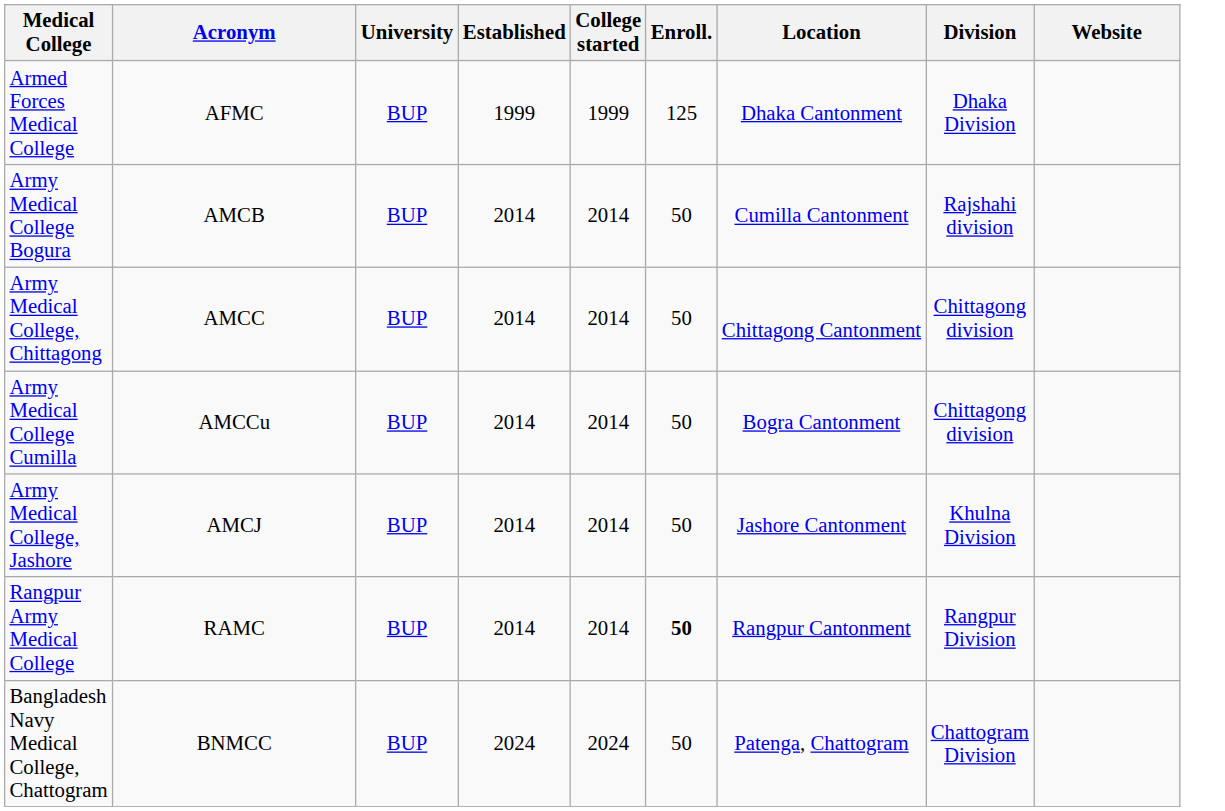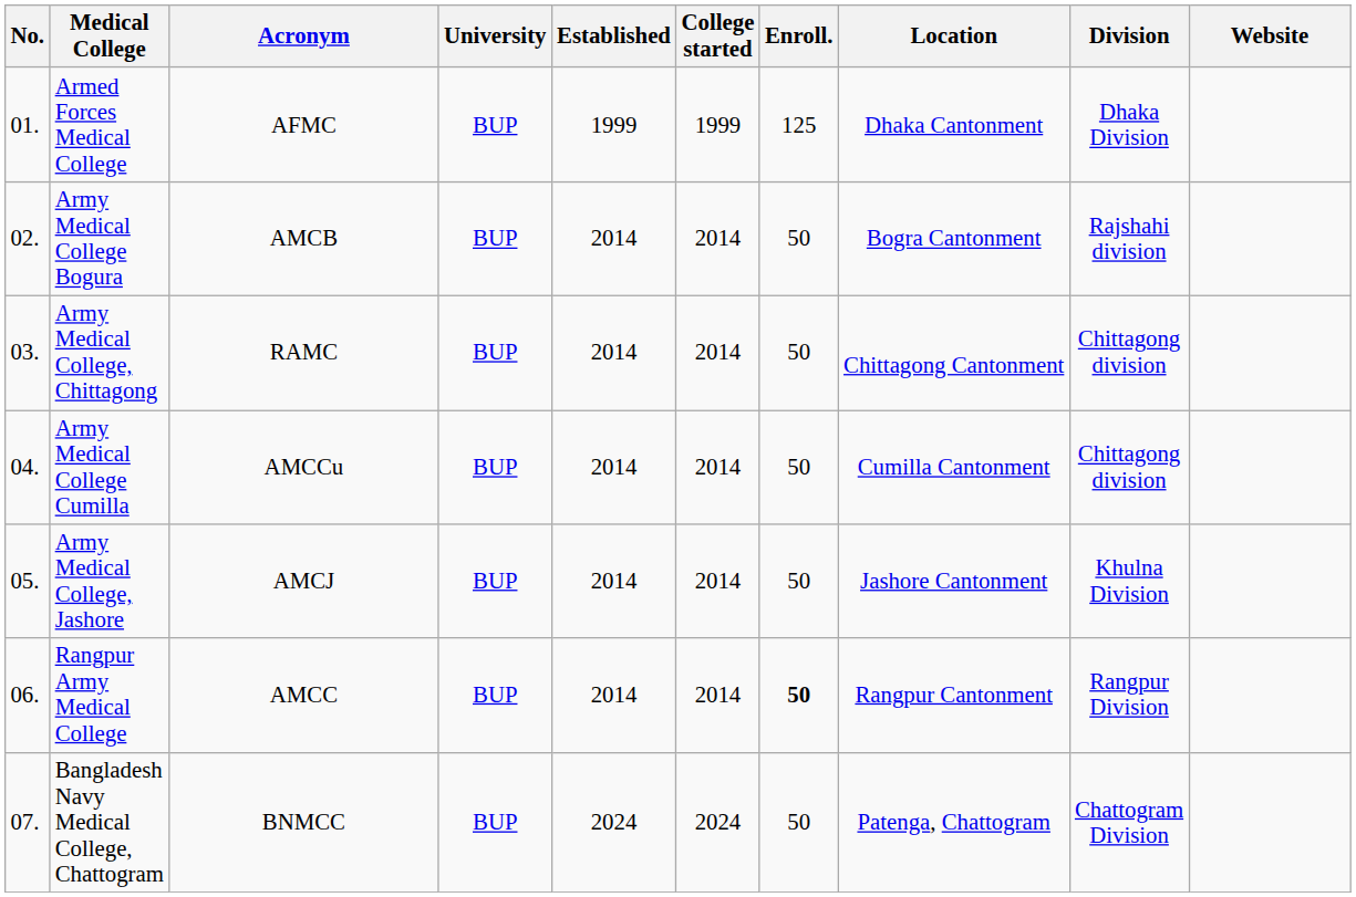+ column: No. | 01. | 02. | 03. | 04. | 05. | 06. | 07.
Army Medical College Bogura | Location: Cumilla Cantonment -> Bogra Cantonment
Army Medical College, Chittagong | Acronym: AMCC -> RAMC
Army Medical College Cumilla | Location: Bogra Cantonment -> Cumilla Cantonment
Rangpur Army Medical College | Acronym: RAMC -> AMCC
